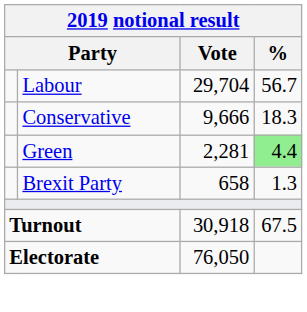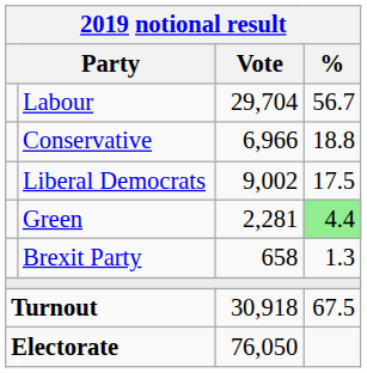Conservative | Vote: 9,666 -> 6,966
Conservative | %: 18.3 -> 18.8
+ row: Liberal Democrats | 9,002 | 17.5
